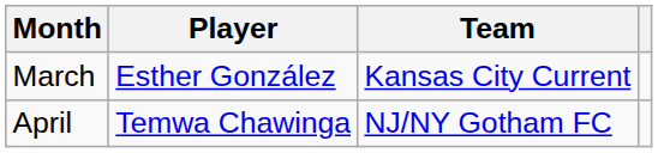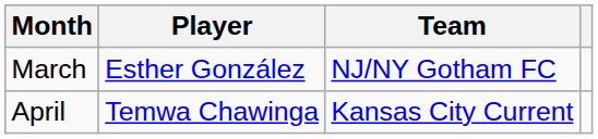March | Team: Kansas City Current -> NJ/NY Gotham FC
April | Team: NJ/NY Gotham FC -> Kansas City Current
